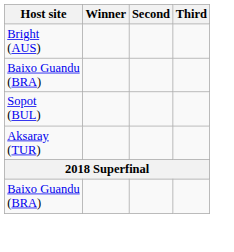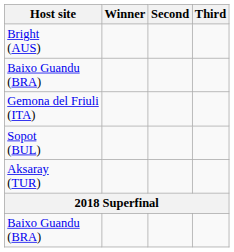+ row: Gemona del Friuli (ITA)
